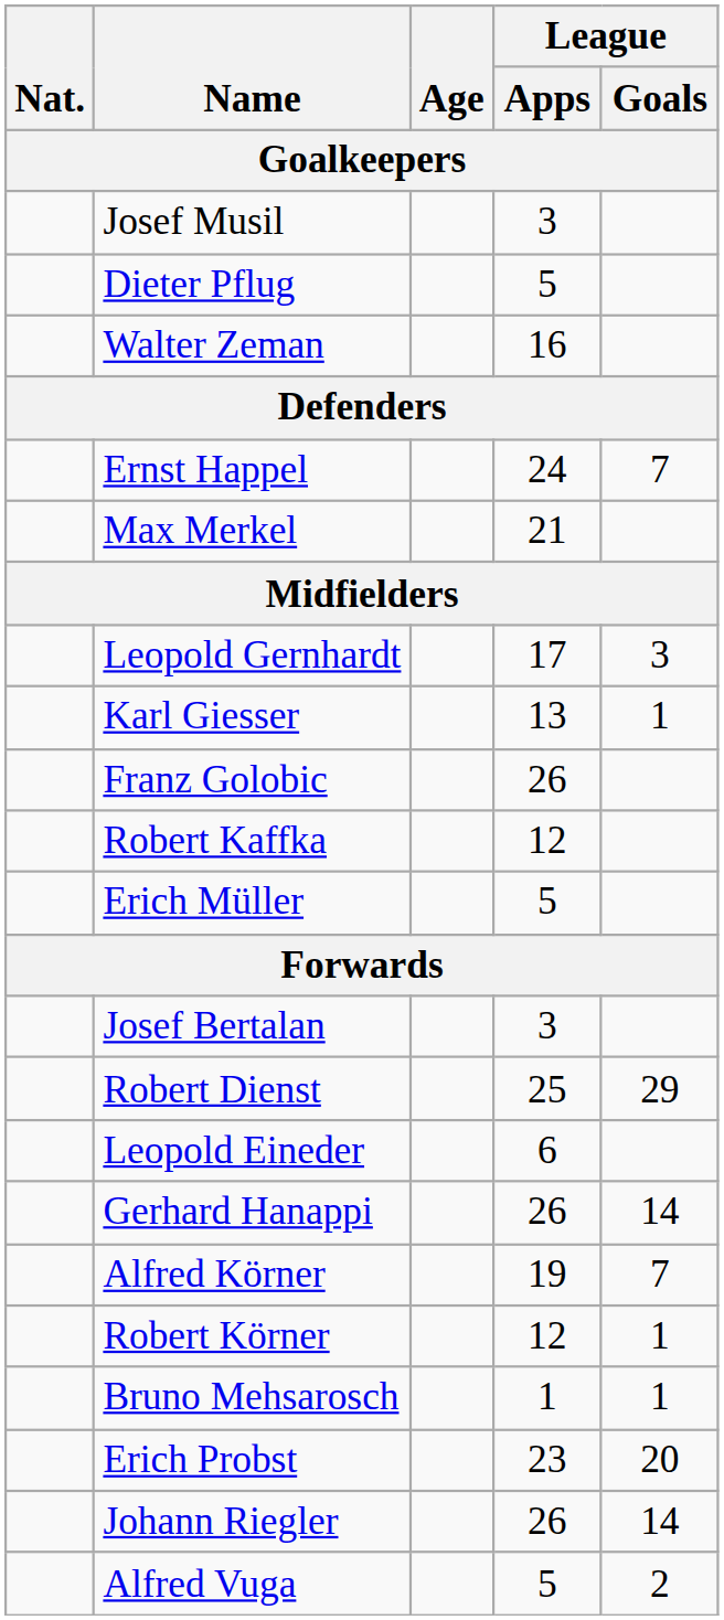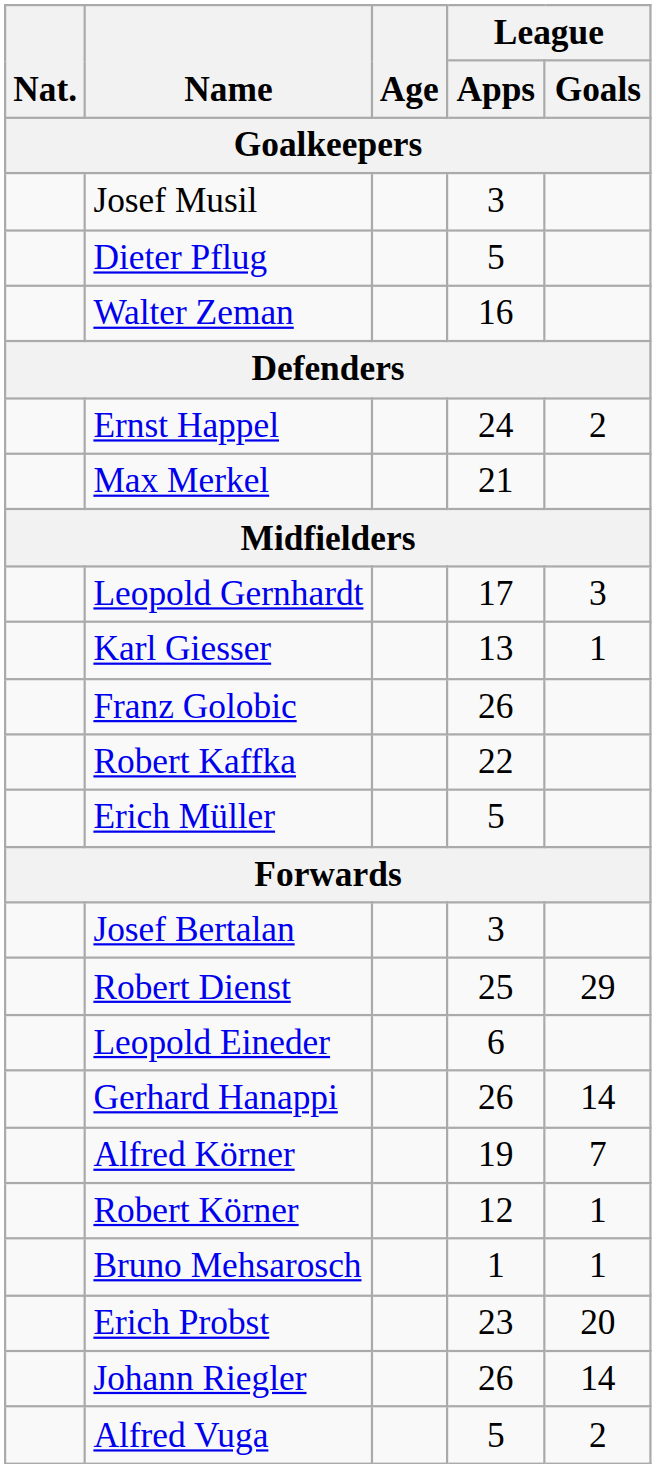Ernst Happel | League / Goals: 7 -> 2
Robert Kaffka | League / Apps: 12 -> 22
